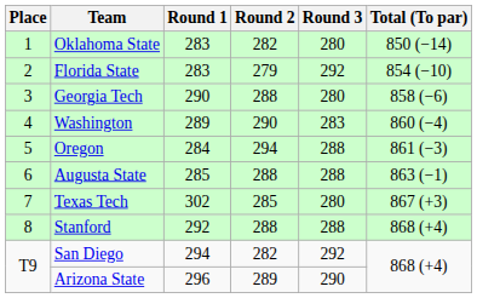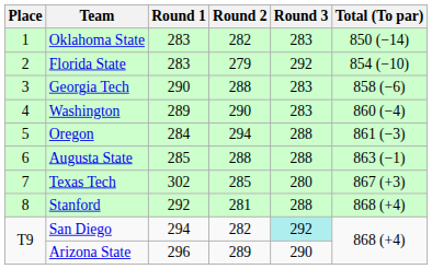Oklahoma State | Round 3: 280 -> 283
Georgia Tech | Round 3: 280 -> 283
Stanford | Round 2: 288 -> 281
San Diego | Round 3: no background -> paleturquoise background
